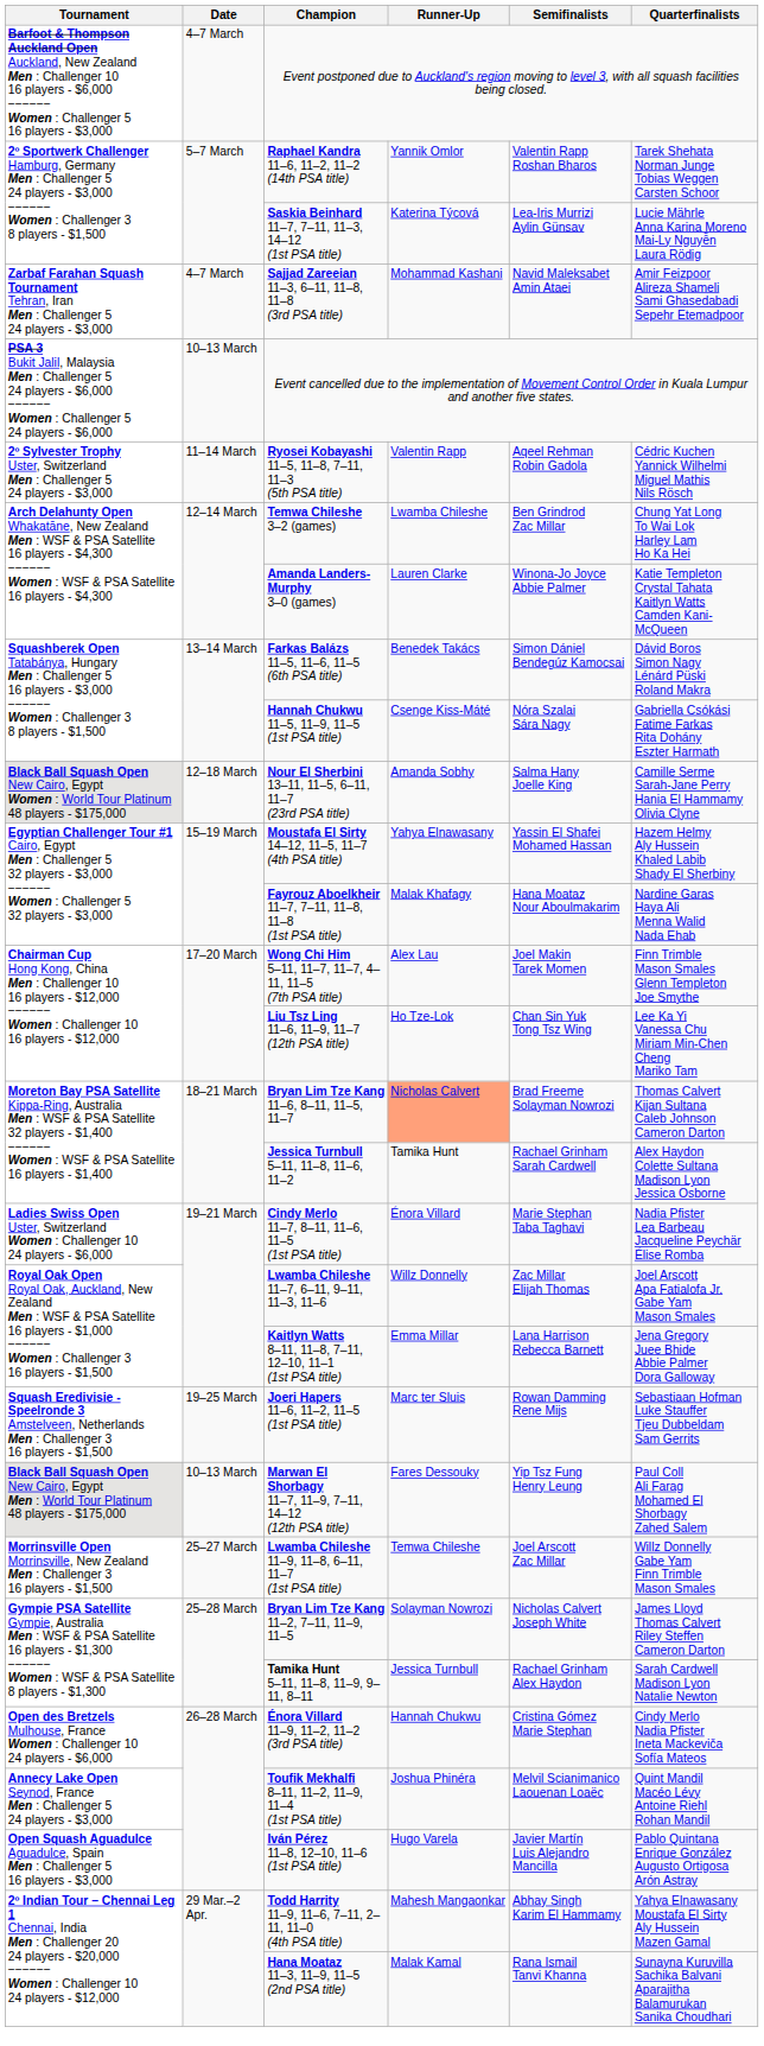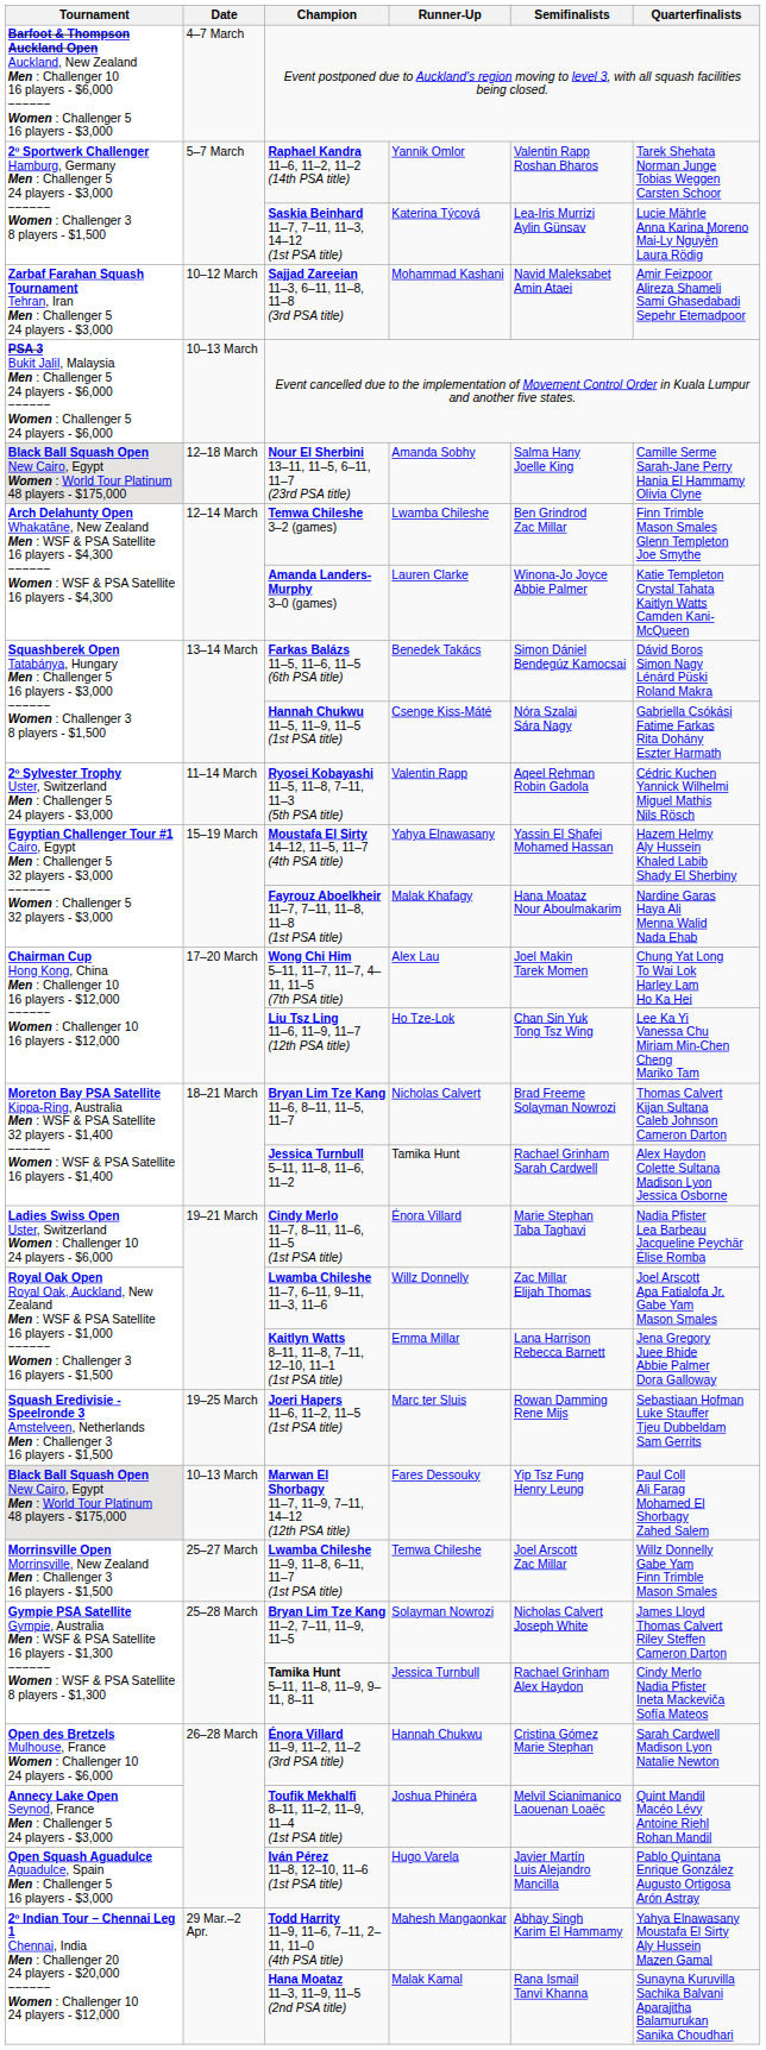Sajjad Zareeian 11–3, 6–11, 11–8, 11–8 (3rd PSA title) | Date: 4–7 March -> 10–12 March
rows swapped: Ryosei Kobayashi 11–5, 11–8, 7–11, 11–3 (5th PSA title) <-> Nour El Sherbini 13–11, 11–5, 6–11, 11–7 (23rd PSA title)
Temwa Chileshe 3–2 (games) | Quarterfinalists: Chung Yat Long To Wai Lok Harley Lam Ho Ka Hei -> Finn Trimble Mason Smales Glenn Templeton Joe Smythe
Wong Chi Him 5–11, 11–7, 11–7, 4–11, 11–5 (7th PSA title) | Quarterfinalists: Finn Trimble Mason Smales Glenn Templeton Joe Smythe -> Chung Yat Long To Wai Lok Harley Lam Ho Ka Hei
Bryan Lim Tze Kang 11–6, 8–11, 11–5, 11–7 | Runner-Up: lightsalmon background -> no background
Tamika Hunt 5–11, 11–8, 11–9, 9–11, 8–11 | Quarterfinalists: Sarah Cardwell Madison Lyon Natalie Newton -> Cindy Merlo Nadia Pfister Ineta Mackeviča Sofía Mateos
Énora Villard 11–9, 11–2, 11–2 (3rd PSA title) | Quarterfinalists: Cindy Merlo Nadia Pfister Ineta Mackeviča Sofía Mateos -> Sarah Cardwell Madison Lyon Natalie Newton
